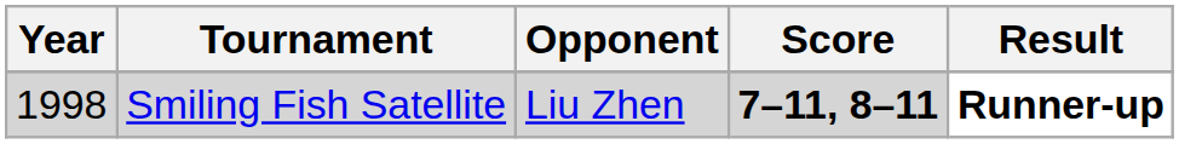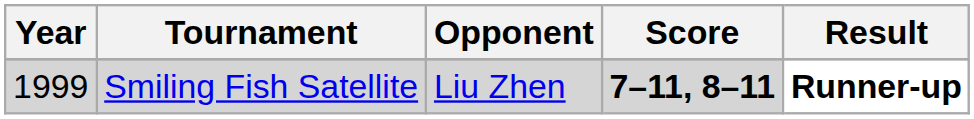Smiling Fish Satellite | Year: 1998 -> 1999
